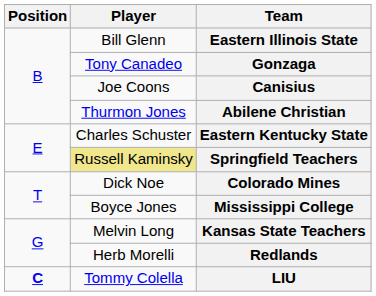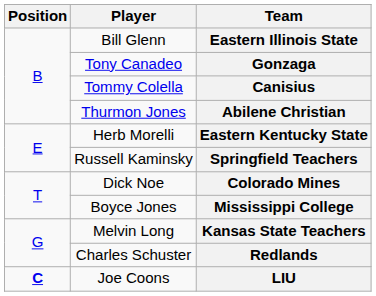Canisius | Player: Joe Coons -> Tommy Colella
Eastern Kentucky State | Player: Charles Schuster -> Herb Morelli
Springfield Teachers | Player: khaki background -> no background
Redlands | Player: Herb Morelli -> Charles Schuster
LIU | Player: Tommy Colella -> Joe Coons
